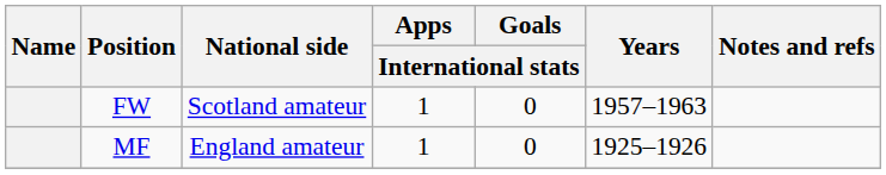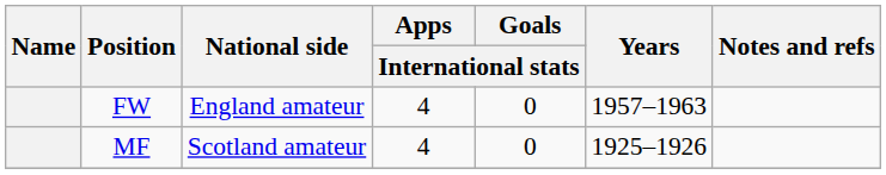FW | National side: Scotland amateur -> England amateur
FW | Apps / International stats: 1 -> 4
MF | National side: England amateur -> Scotland amateur
MF | Apps / International stats: 1 -> 4
